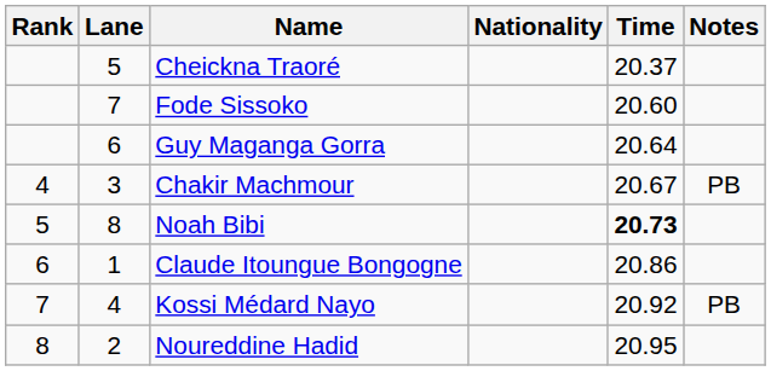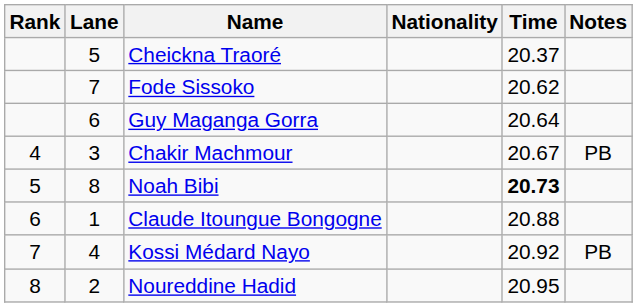Fode Sissoko | Time: 20.60 -> 20.62
Claude Itoungue Bongogne | Time: 20.86 -> 20.88
